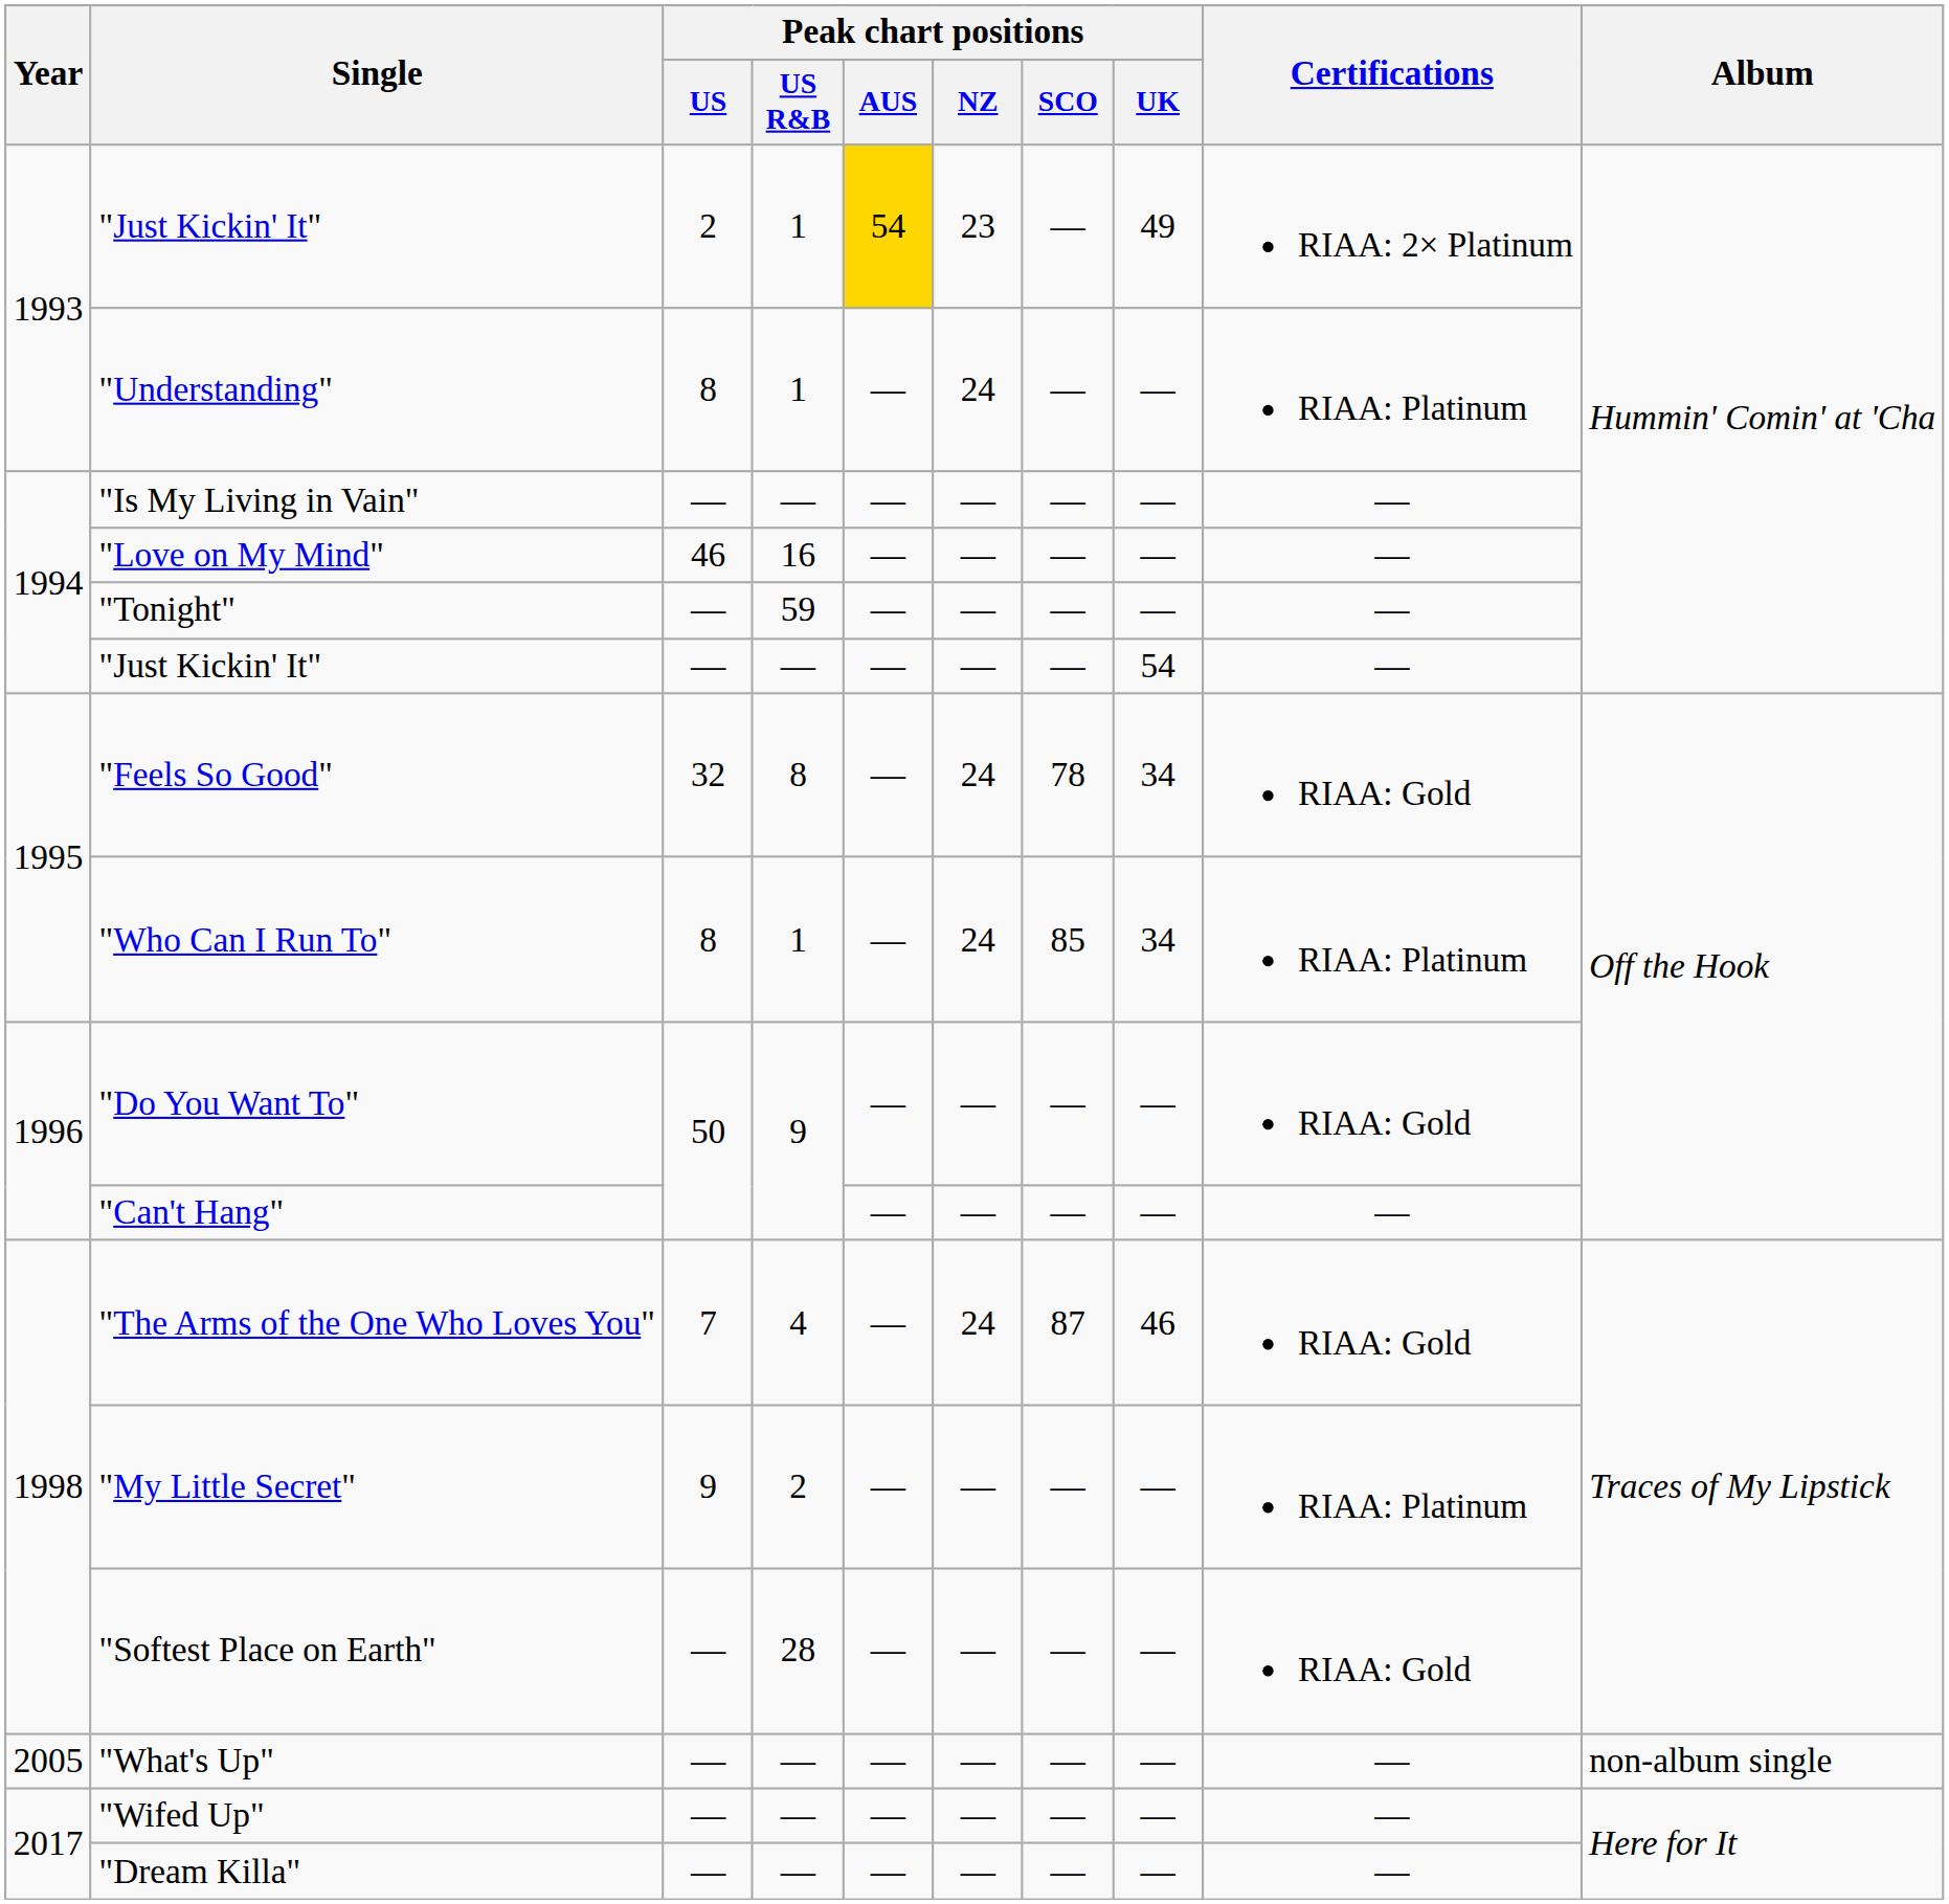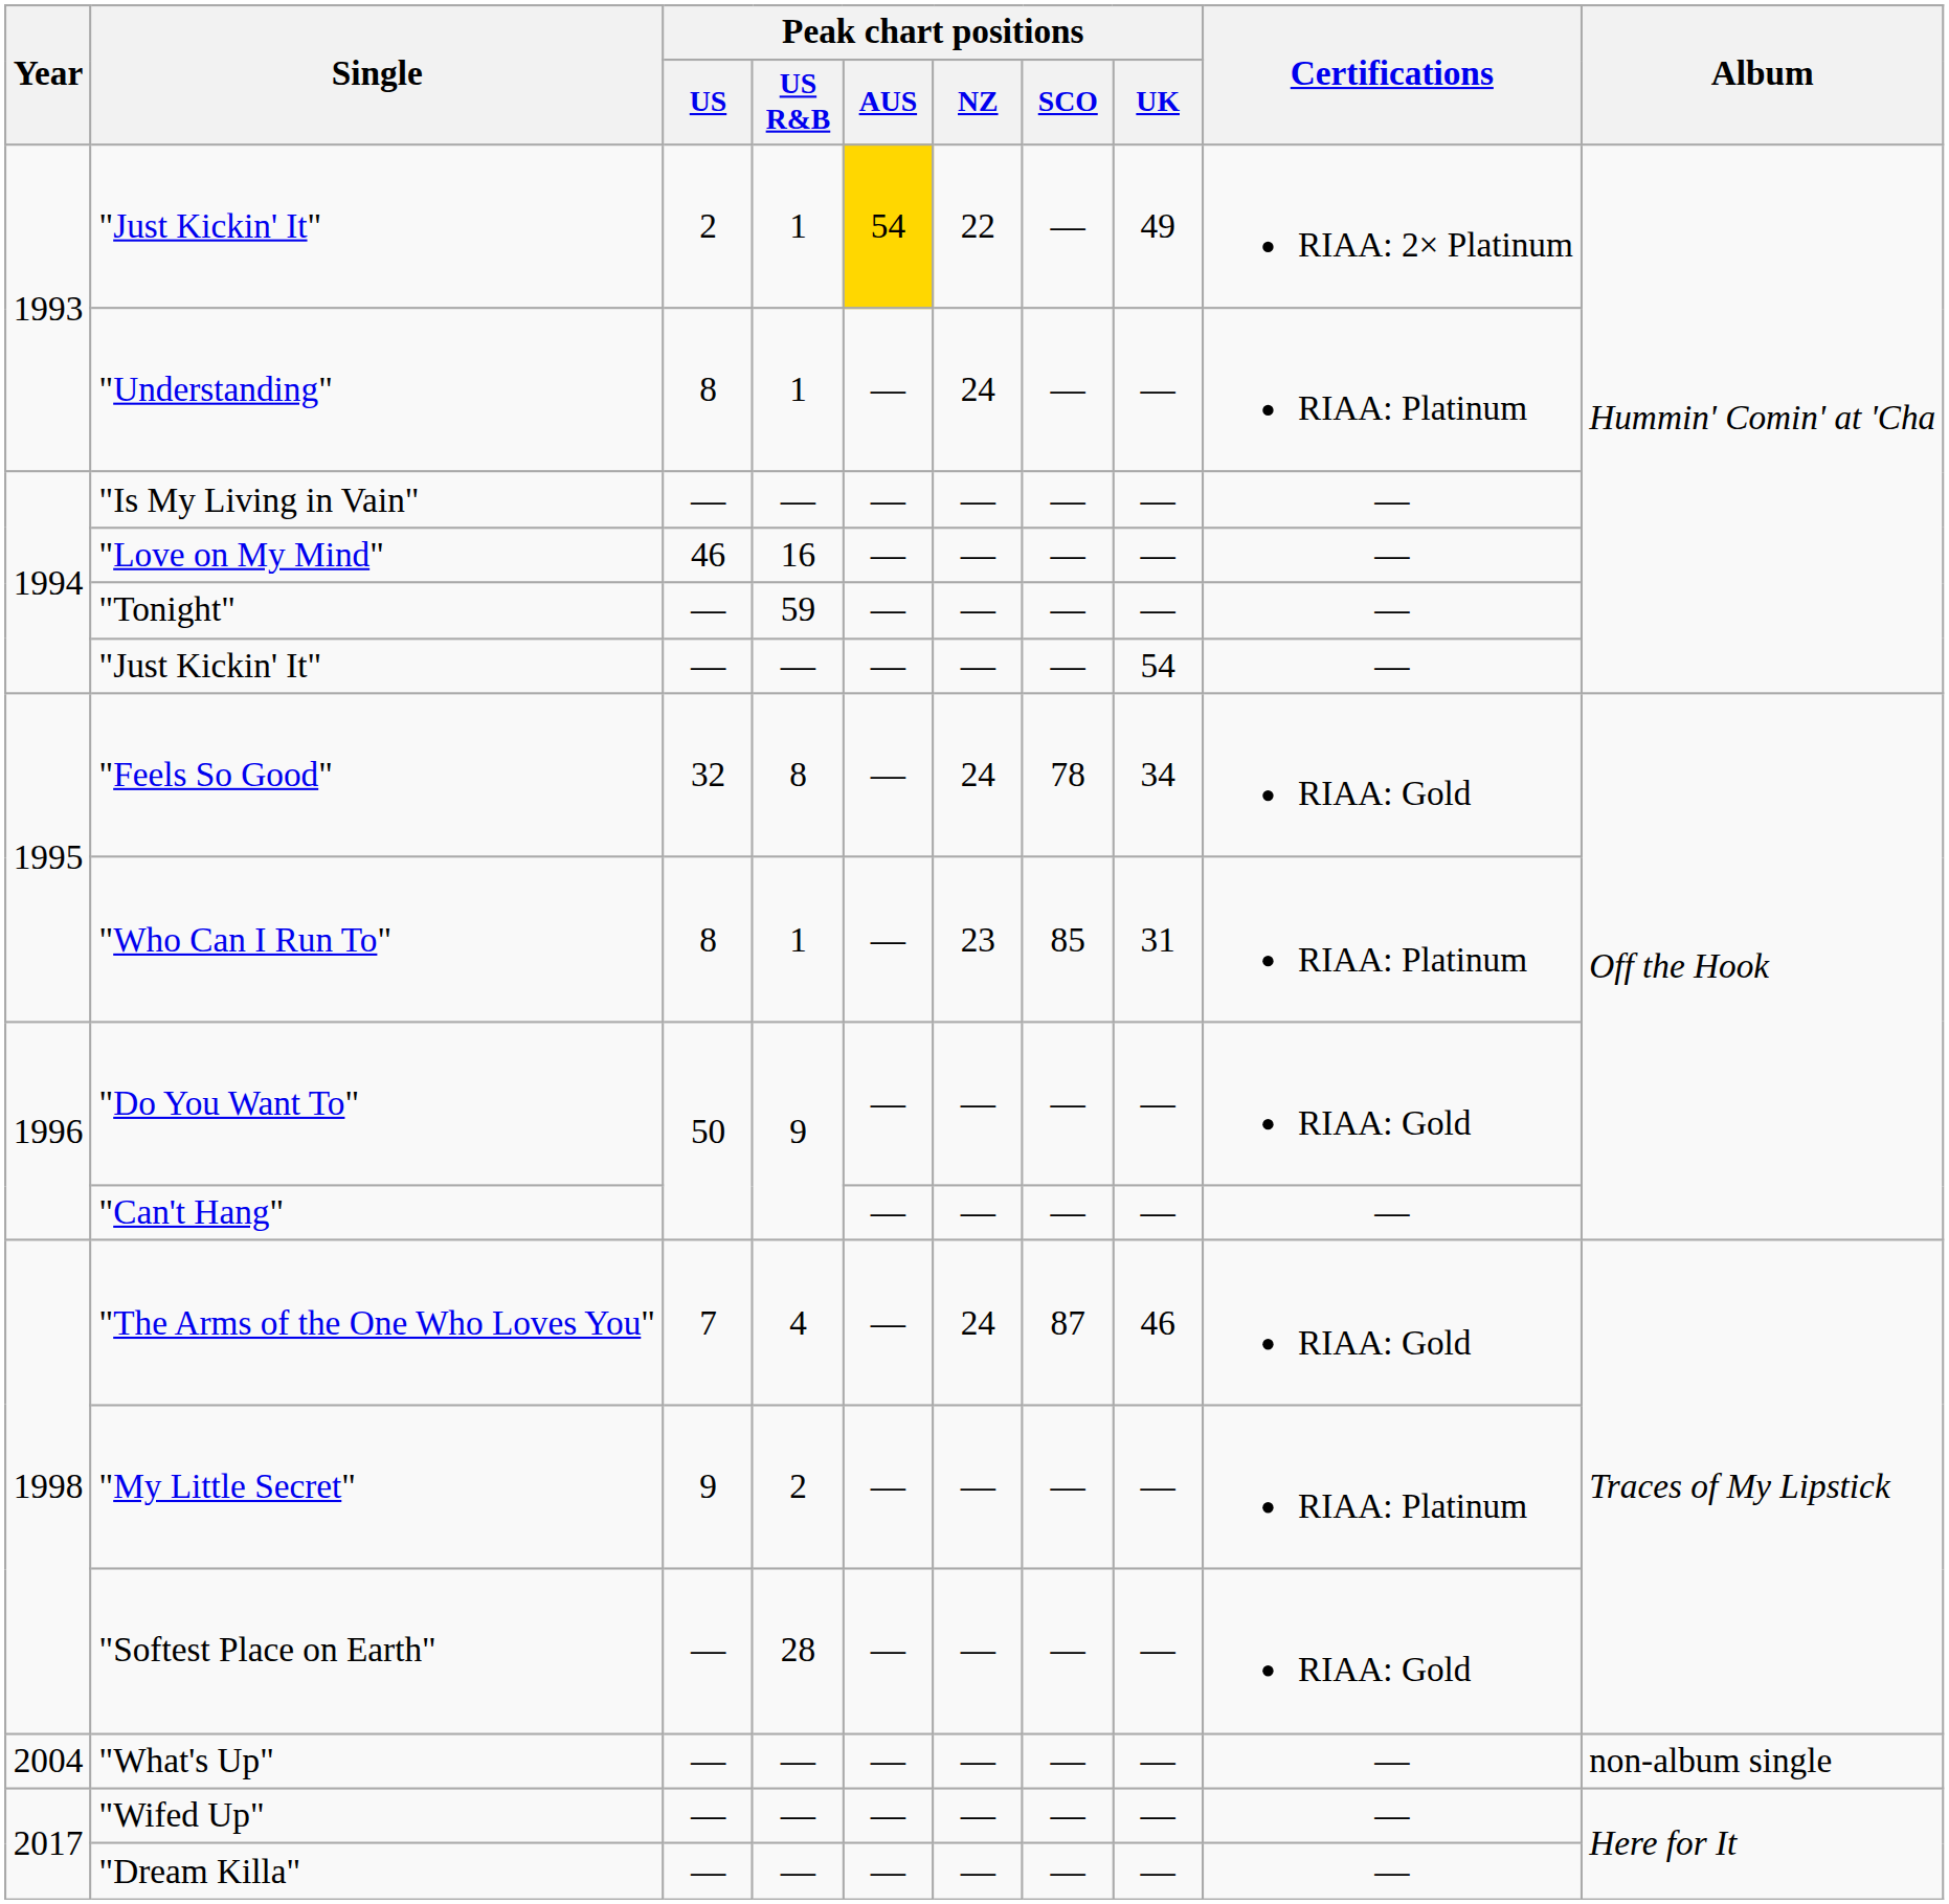"Just Kickin' It" / 1 | Peak chart positions / NZ: 23 -> 22
"Who Can I Run To" | Peak chart positions / NZ: 24 -> 23
"Who Can I Run To" | Peak chart positions / UK: 34 -> 31
"What's Up" | Year: 2005 -> 2004
